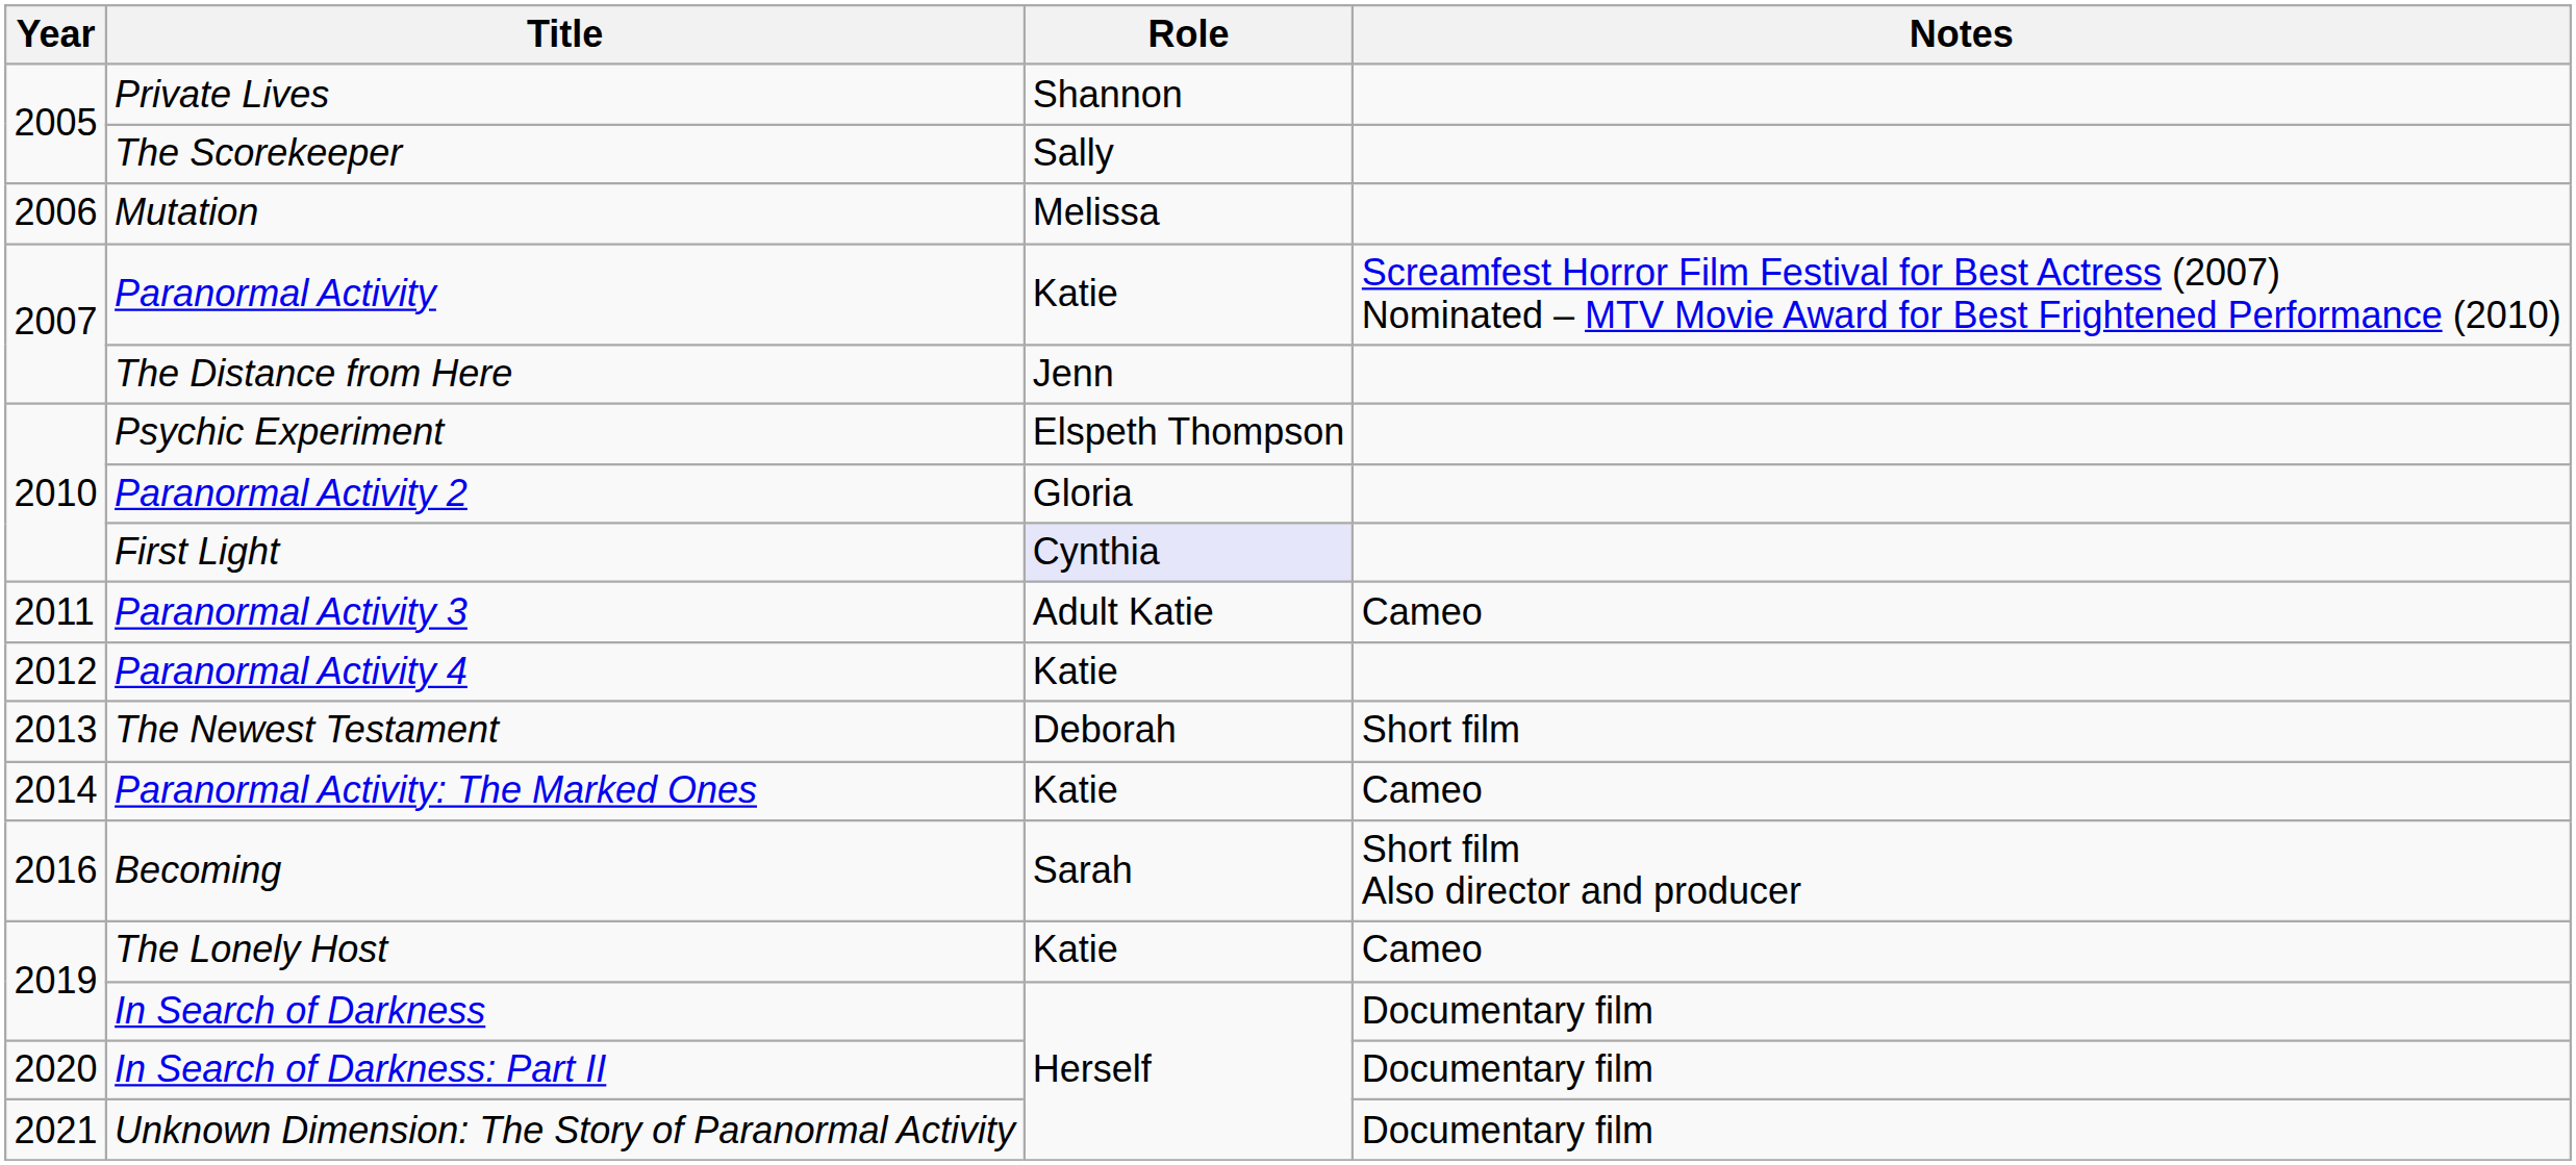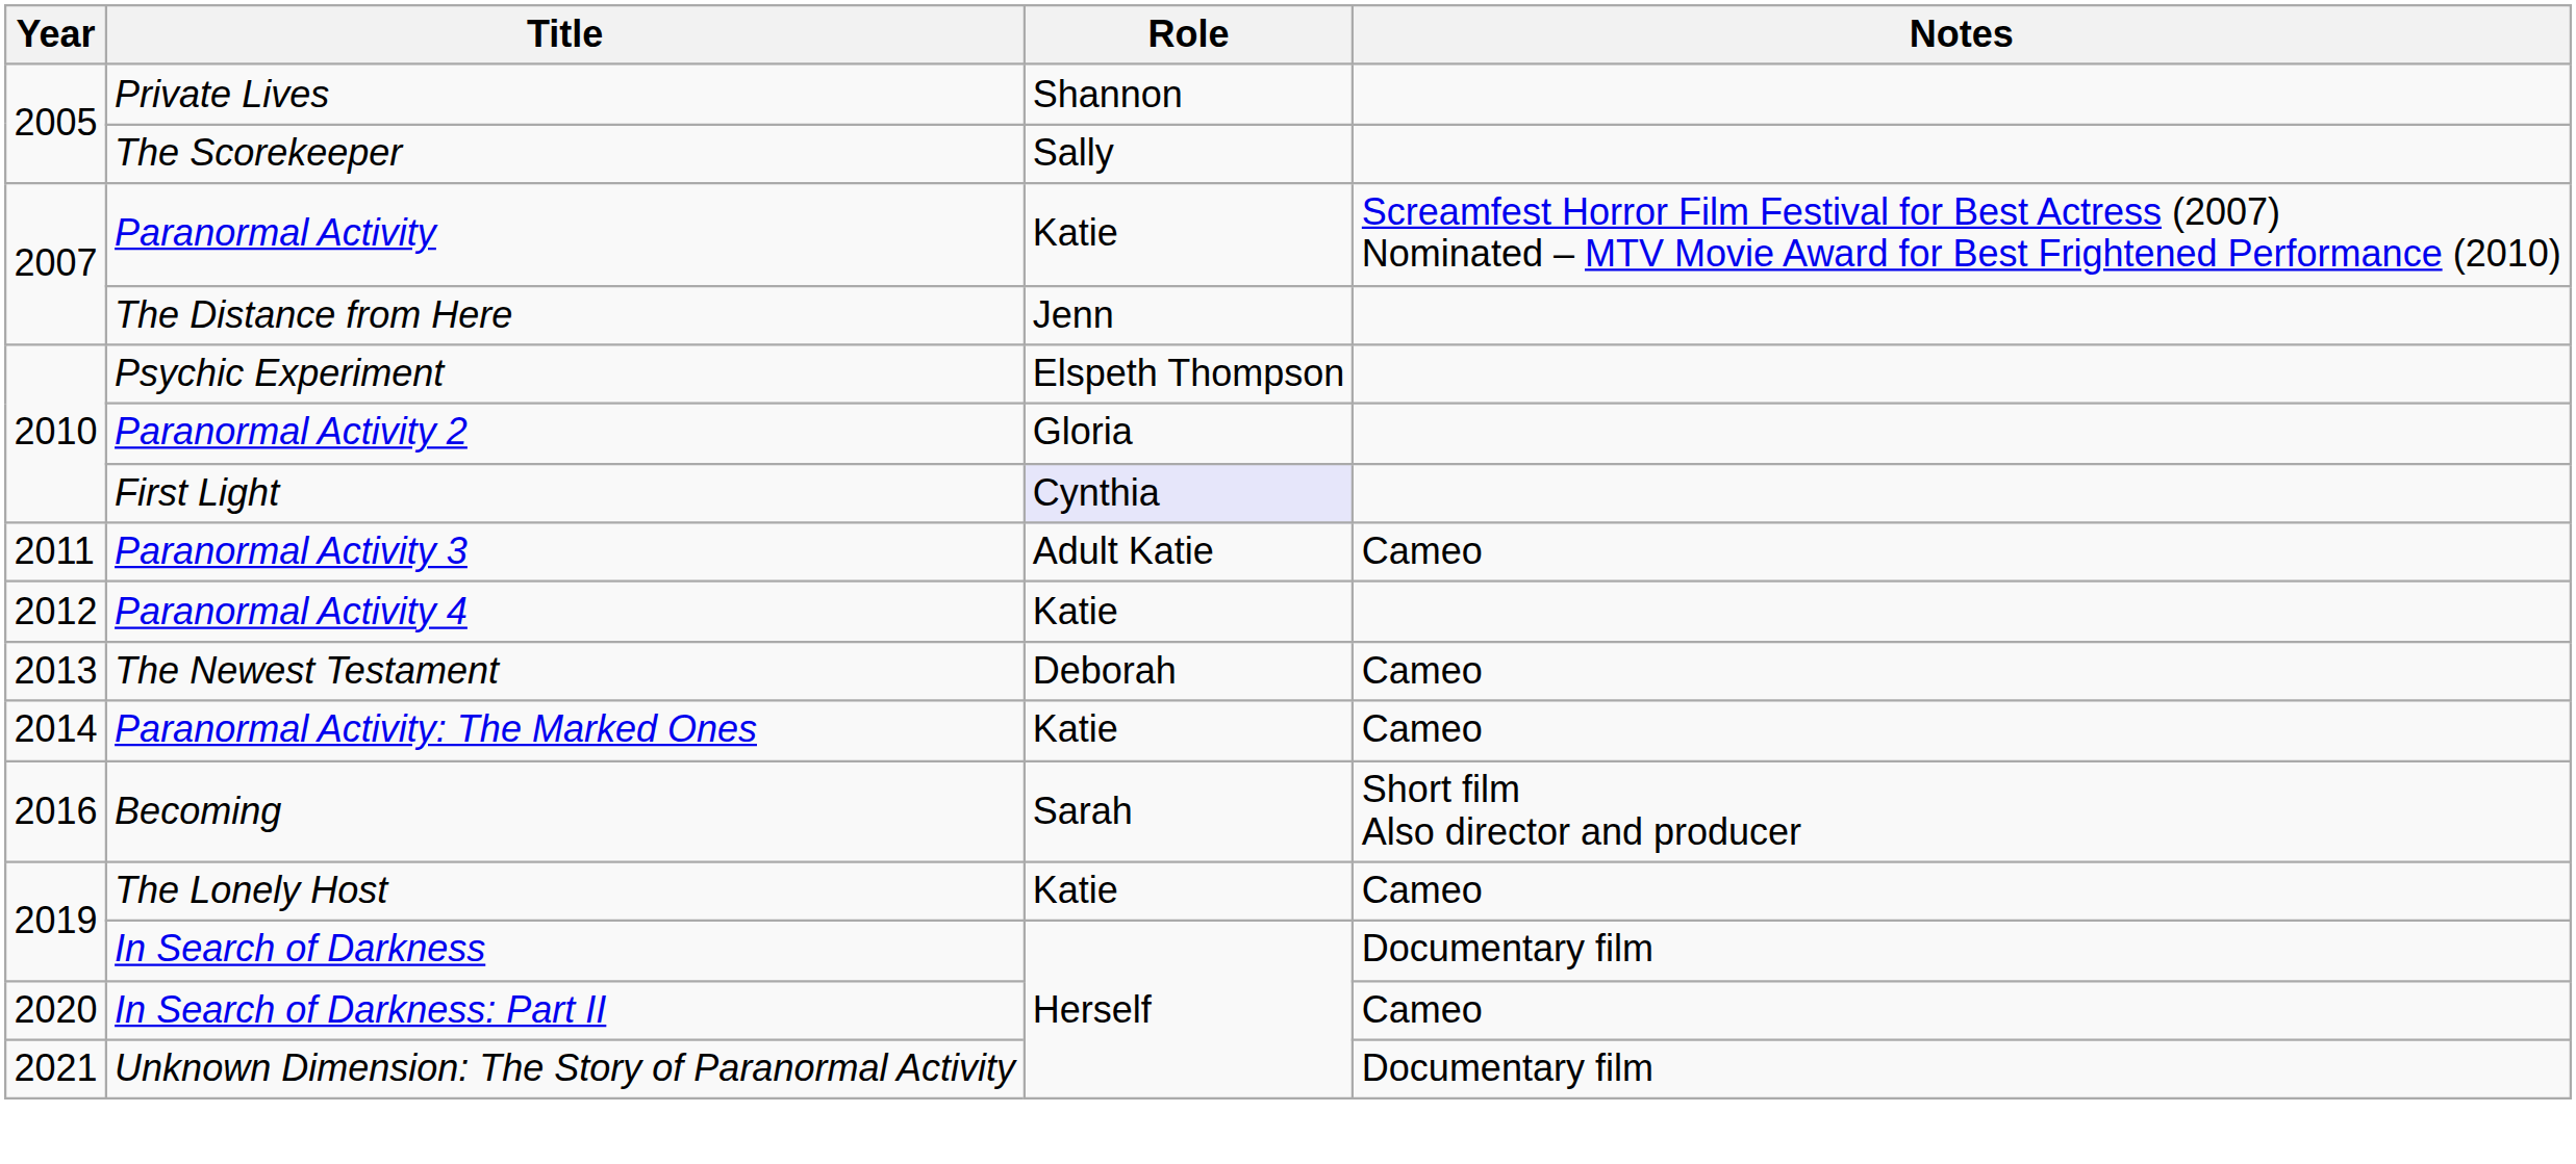- row: 2006 | Mutation | Melissa
The Newest Testament | Notes: Short film -> Cameo
In Search of Darkness: Part II | Notes: Documentary film -> Cameo
